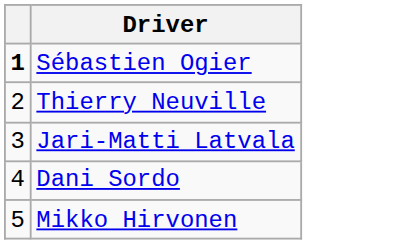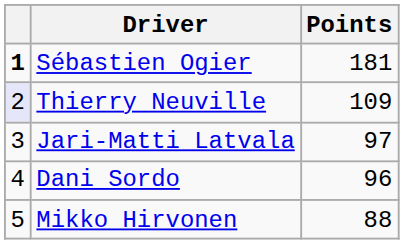+ column: Points | 181 | 109 | 97 | 96 | 88
Thierry Neuville | column 1: no background -> lavender background
